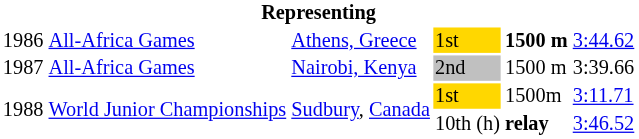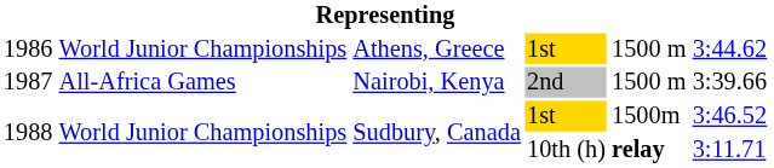1986 | column 2: All-Africa Games -> World Junior Championships
1986 | column 5: bold -> normal
1988 / 1st | column 6: 3:11.71 -> 3:46.52
1988 / 10th (h) | column 6: 3:46.52 -> 3:11.71
